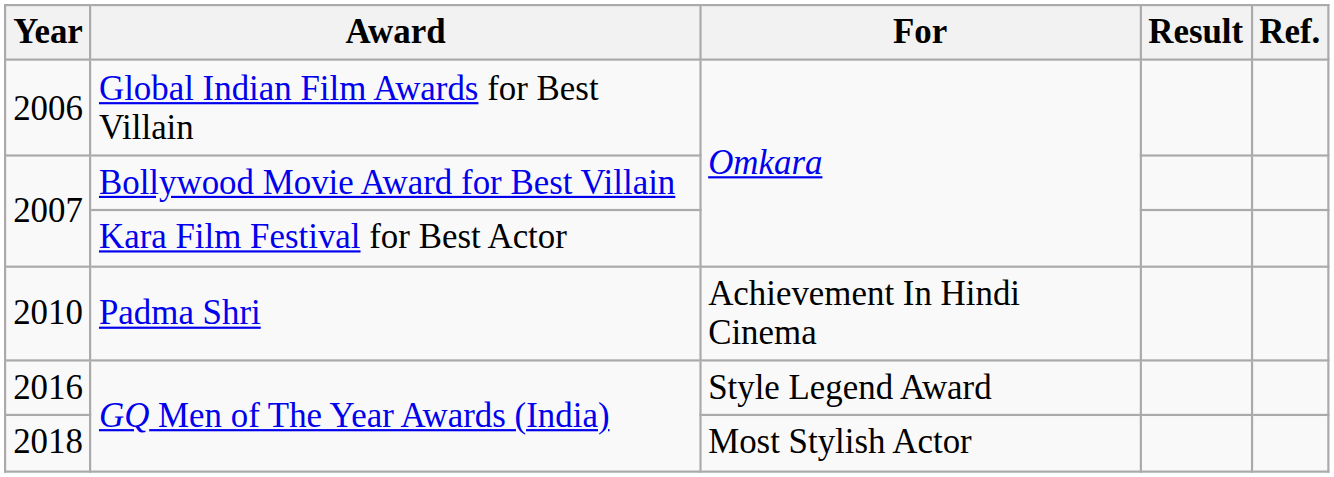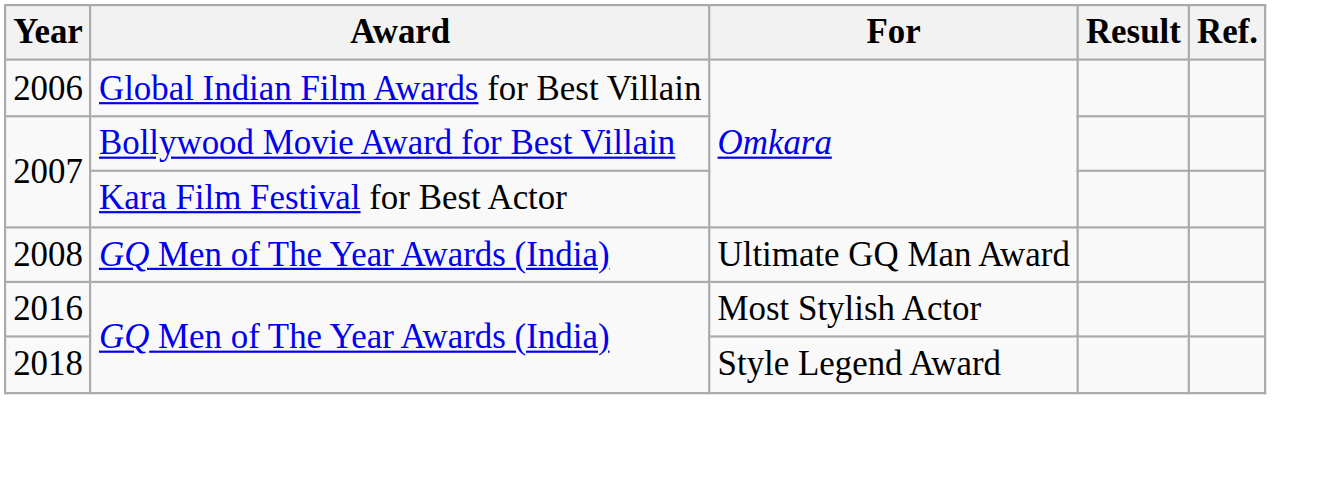+ row: 2008 | GQ Men of The Year Awards (India) | Ultimate GQ Man Award
- row: 2010 | Padma Shri | Achievement In Hindi Cinema
2016 | For: Style Legend Award -> Most Stylish Actor
2018 | For: Most Stylish Actor -> Style Legend Award
